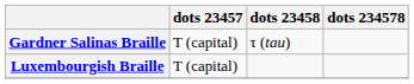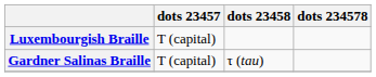rows swapped: Gardner Salinas Braille <-> Luxembourgish Braille
